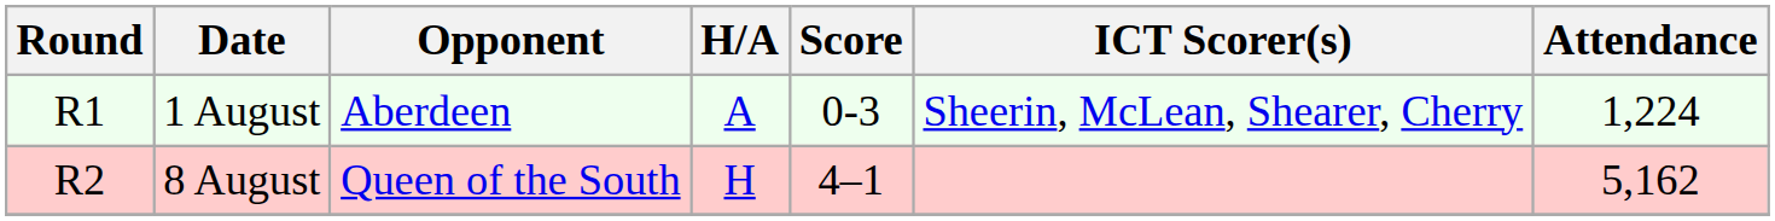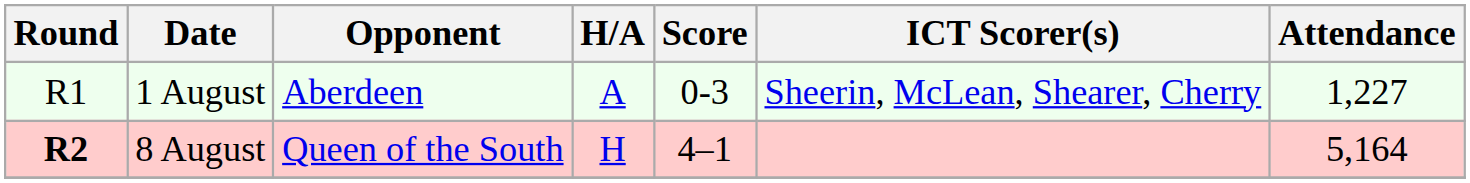1 August | Attendance: 1,224 -> 1,227
8 August | Round: normal -> bold
8 August | Attendance: 5,162 -> 5,164
